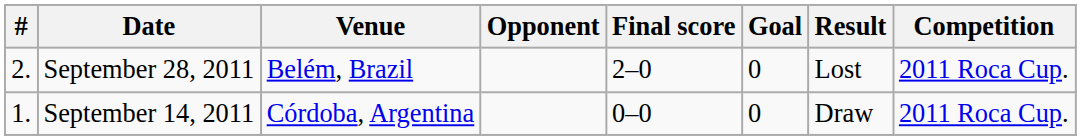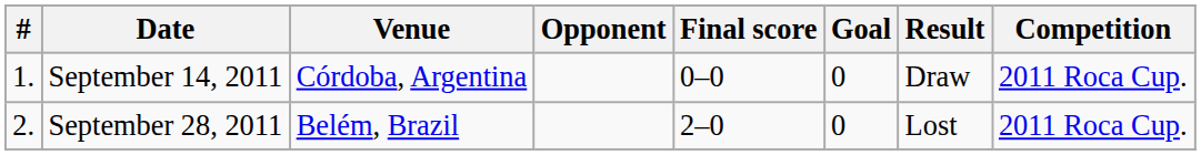rows swapped: September 14, 2011 <-> September 28, 2011
